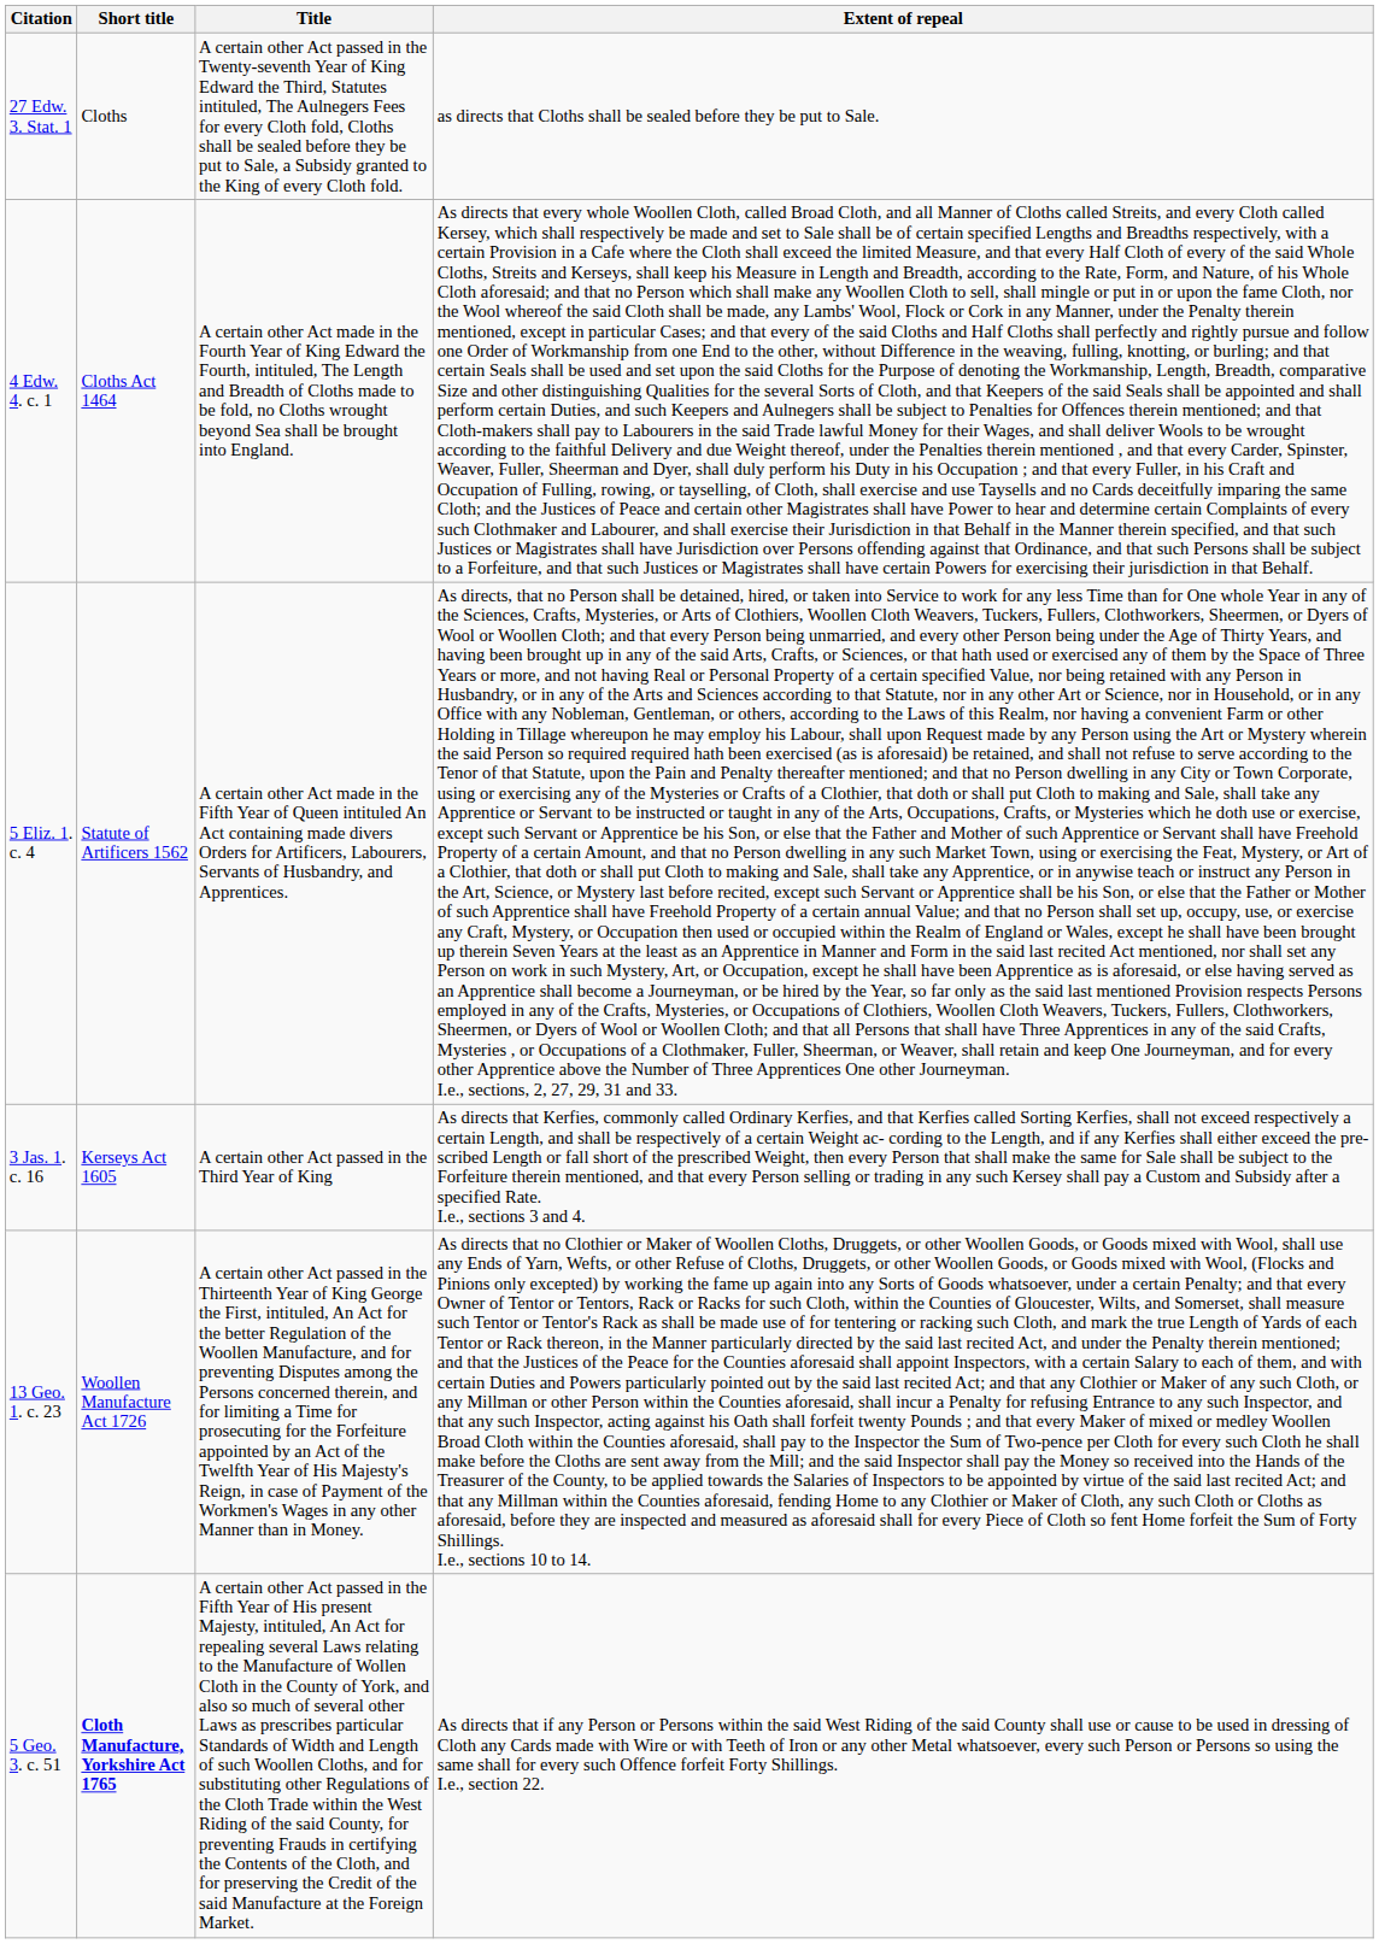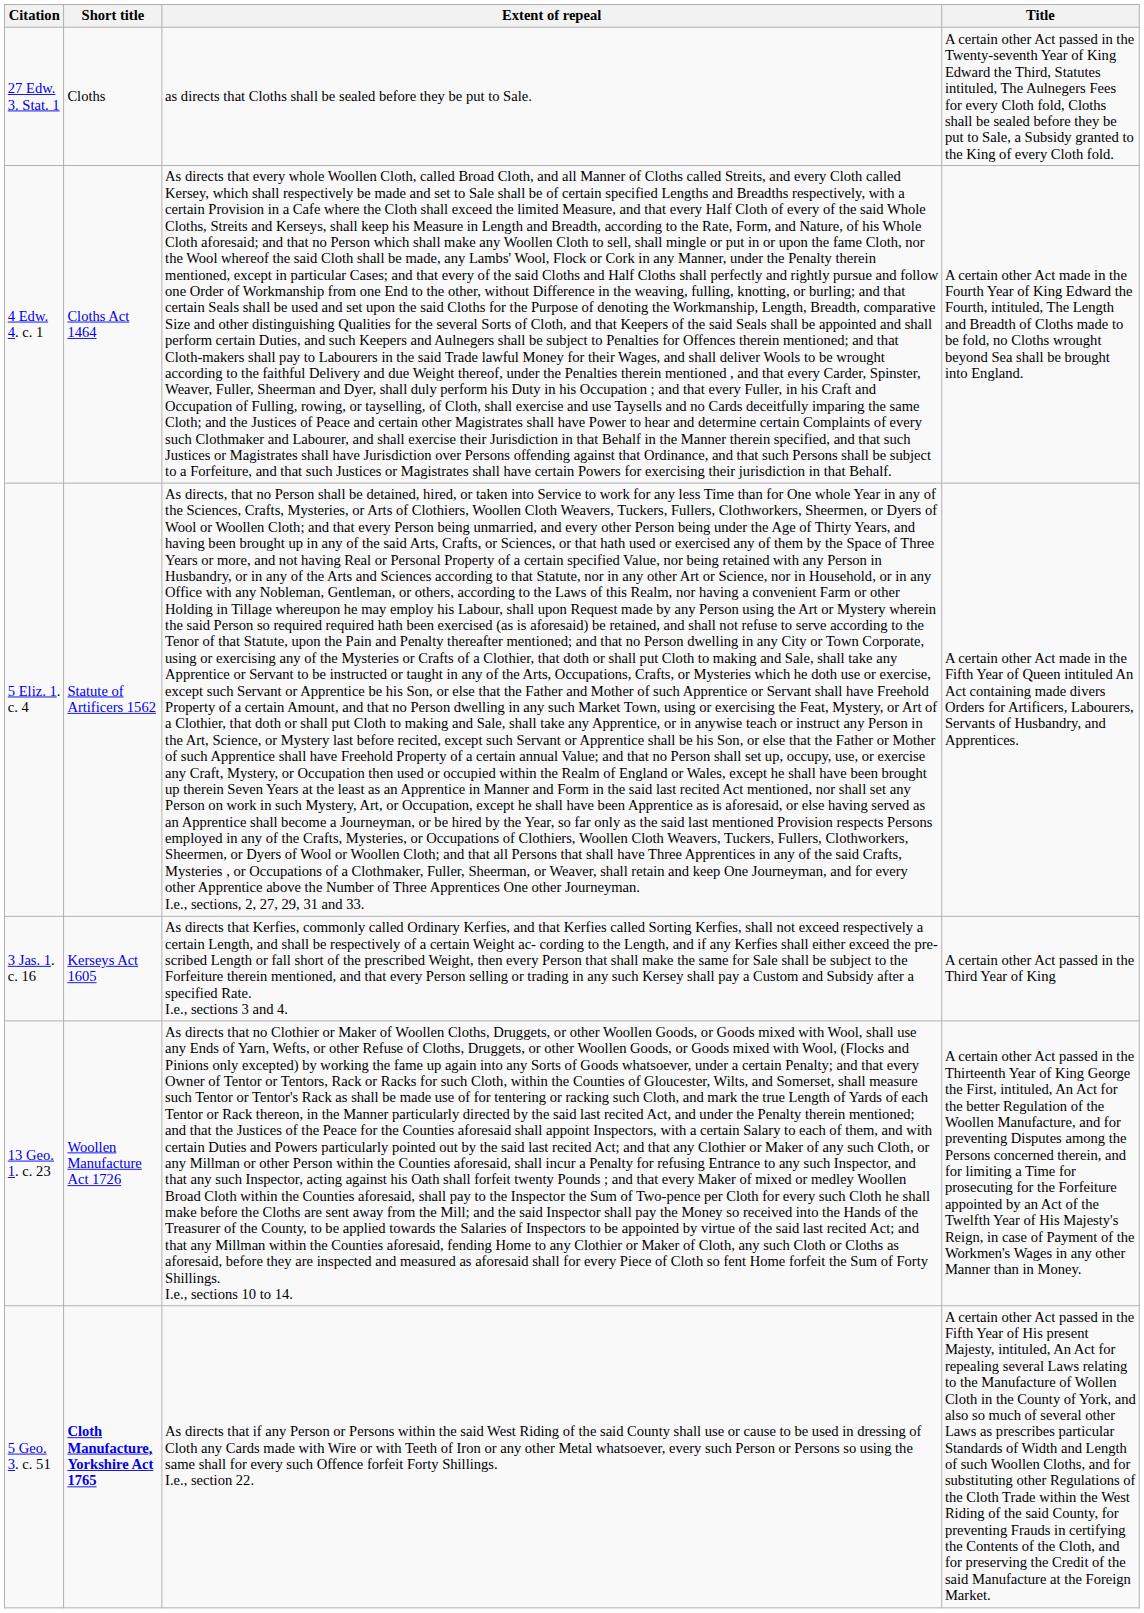columns swapped: Title <-> Extent of repeal
